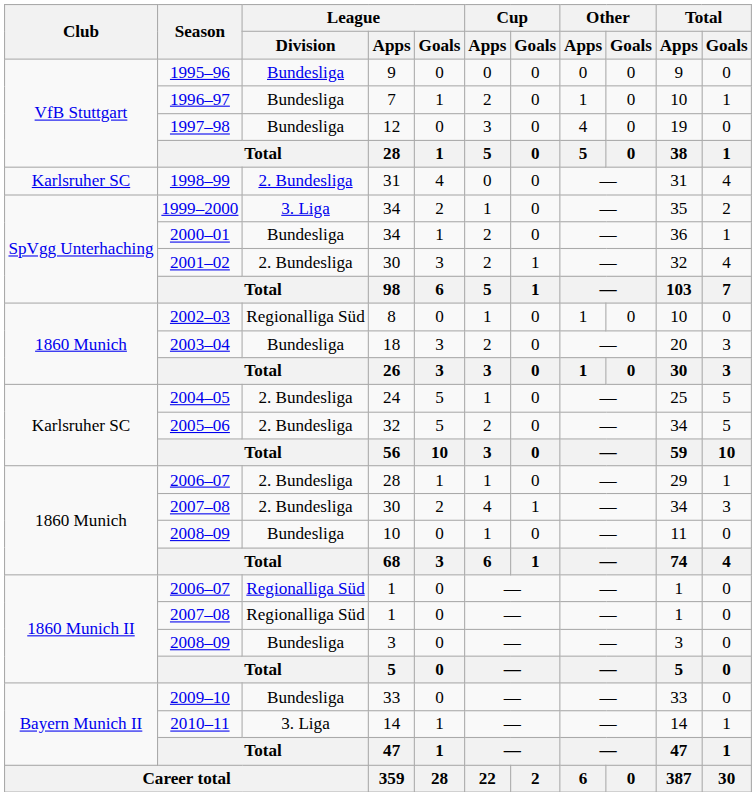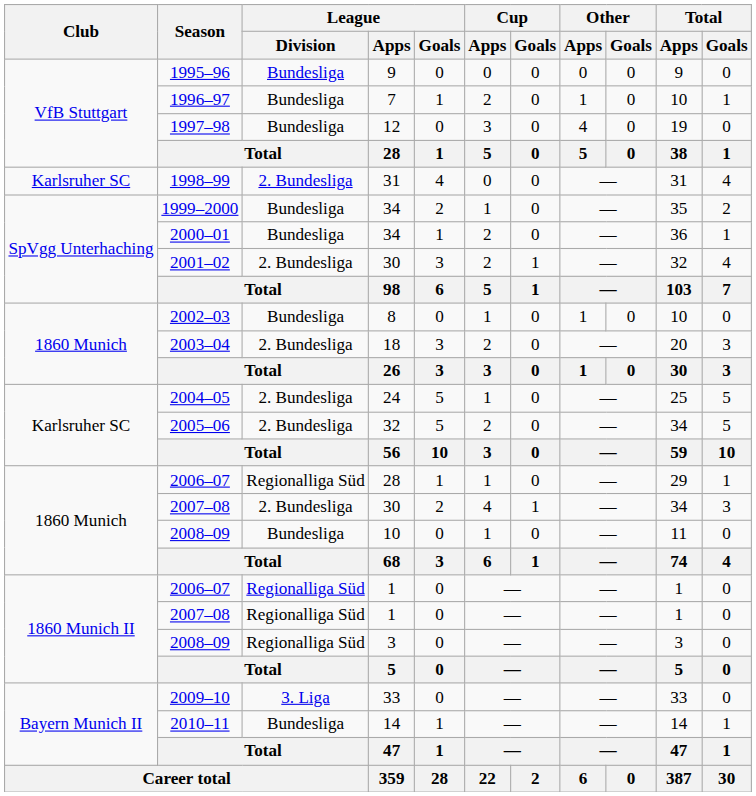1999–2000 | League / Division: 3. Liga -> Bundesliga
2002–03 | League / Division: Regionalliga Süd -> Bundesliga
2003–04 | League / Division: Bundesliga -> 2. Bundesliga
2006–07 / 28 | League / Division: 2. Bundesliga -> Regionalliga Süd
2008–09 / 3 | League / Division: Bundesliga -> Regionalliga Süd
2009–10 | League / Division: Bundesliga -> 3. Liga
2010–11 | League / Division: 3. Liga -> Bundesliga
